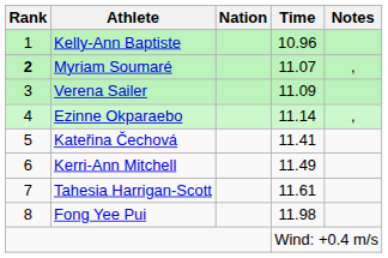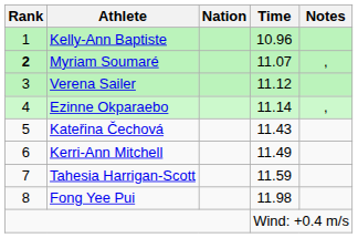Verena Sailer | Time: 11.09 -> 11.12
Kateřina Čechová | Time: 11.41 -> 11.43
Tahesia Harrigan-Scott | Time: 11.61 -> 11.59
